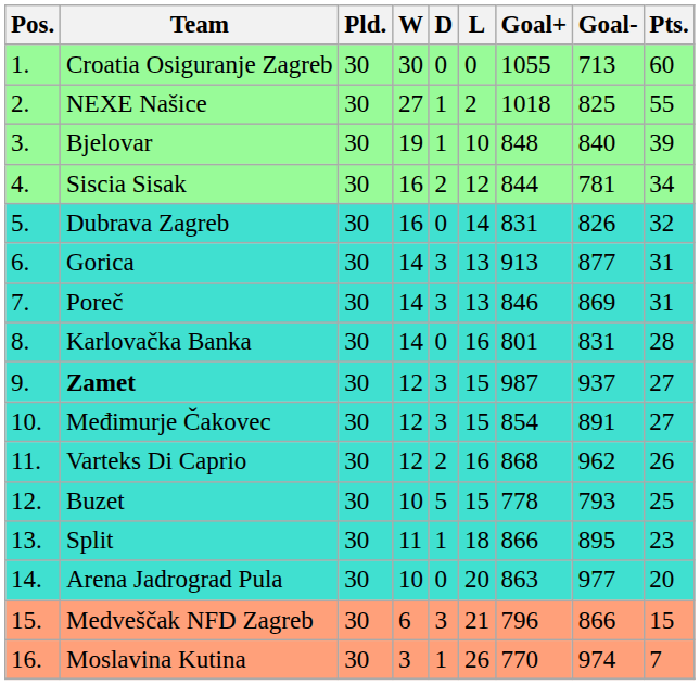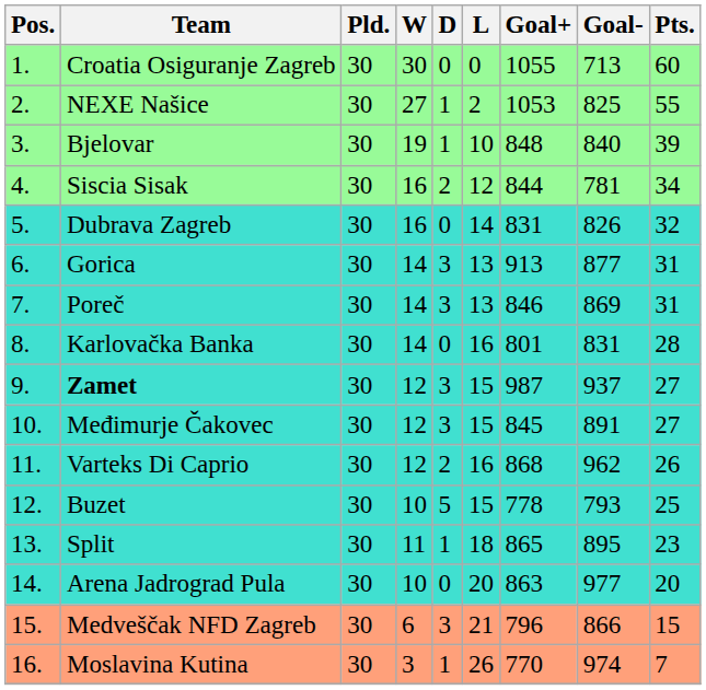NEXE Našice | Goal+: 1018 -> 1053
Međimurje Čakovec | Goal+: 854 -> 845
Split | Goal+: 866 -> 865
